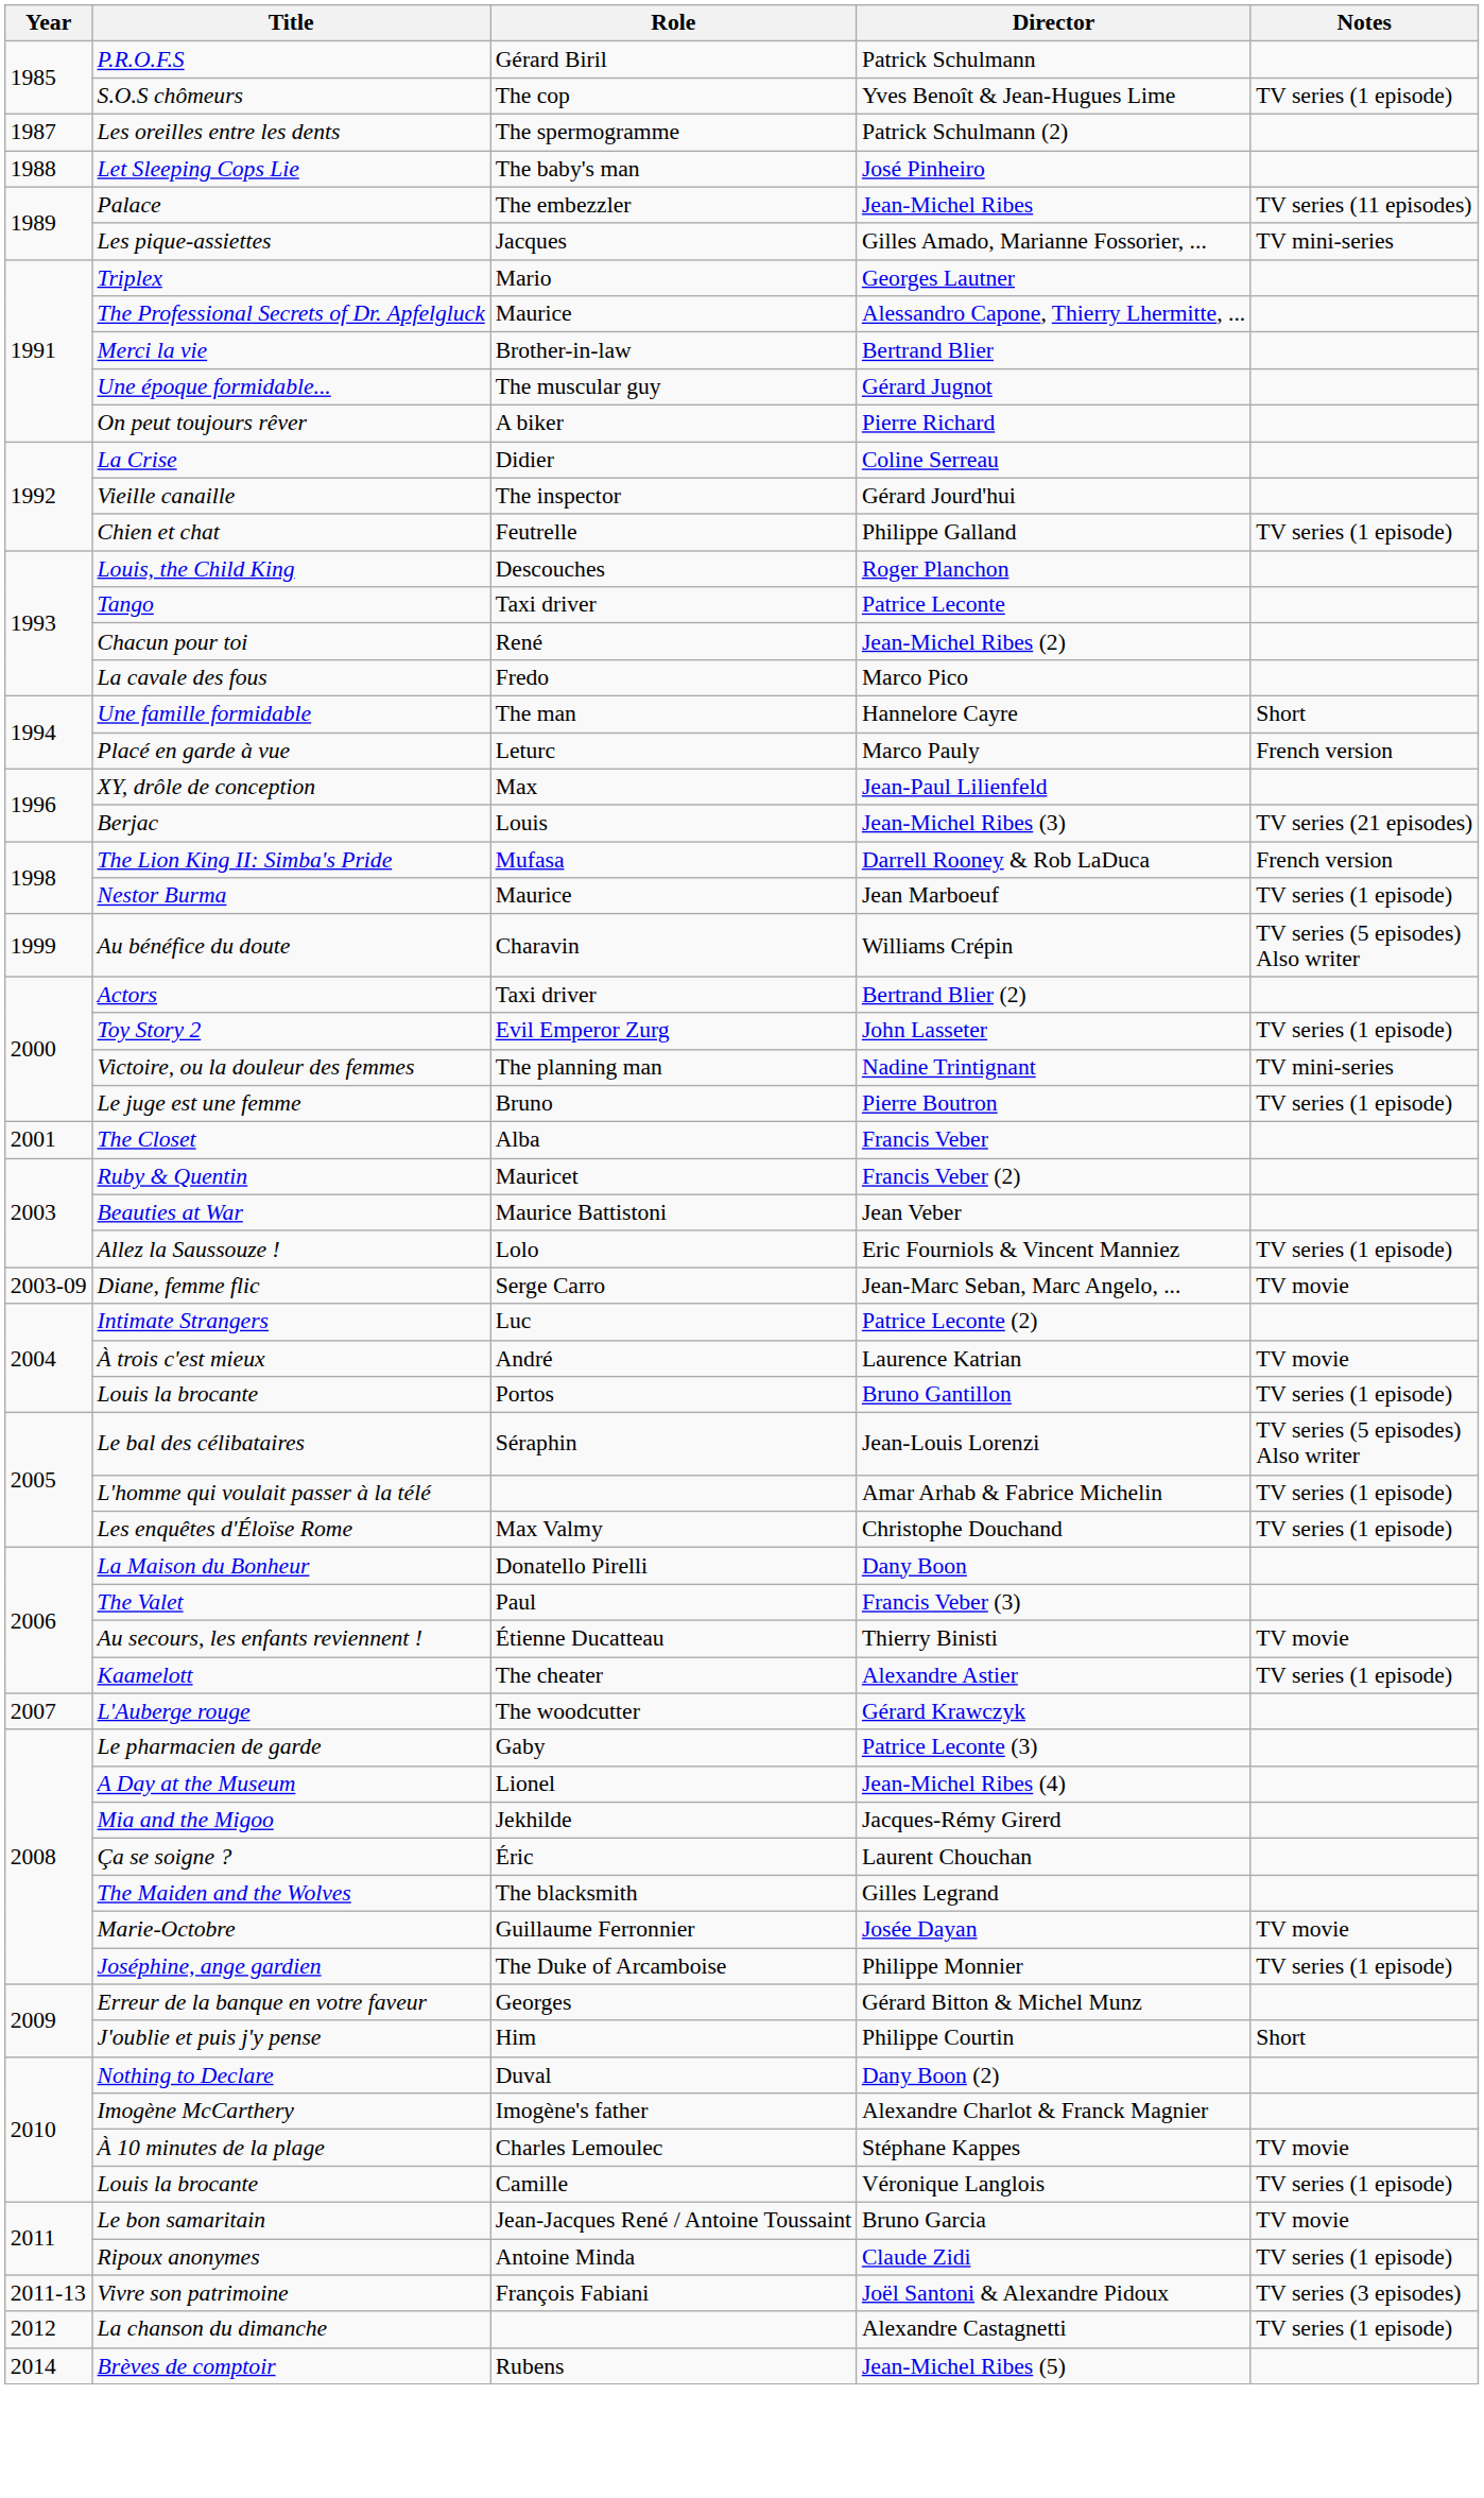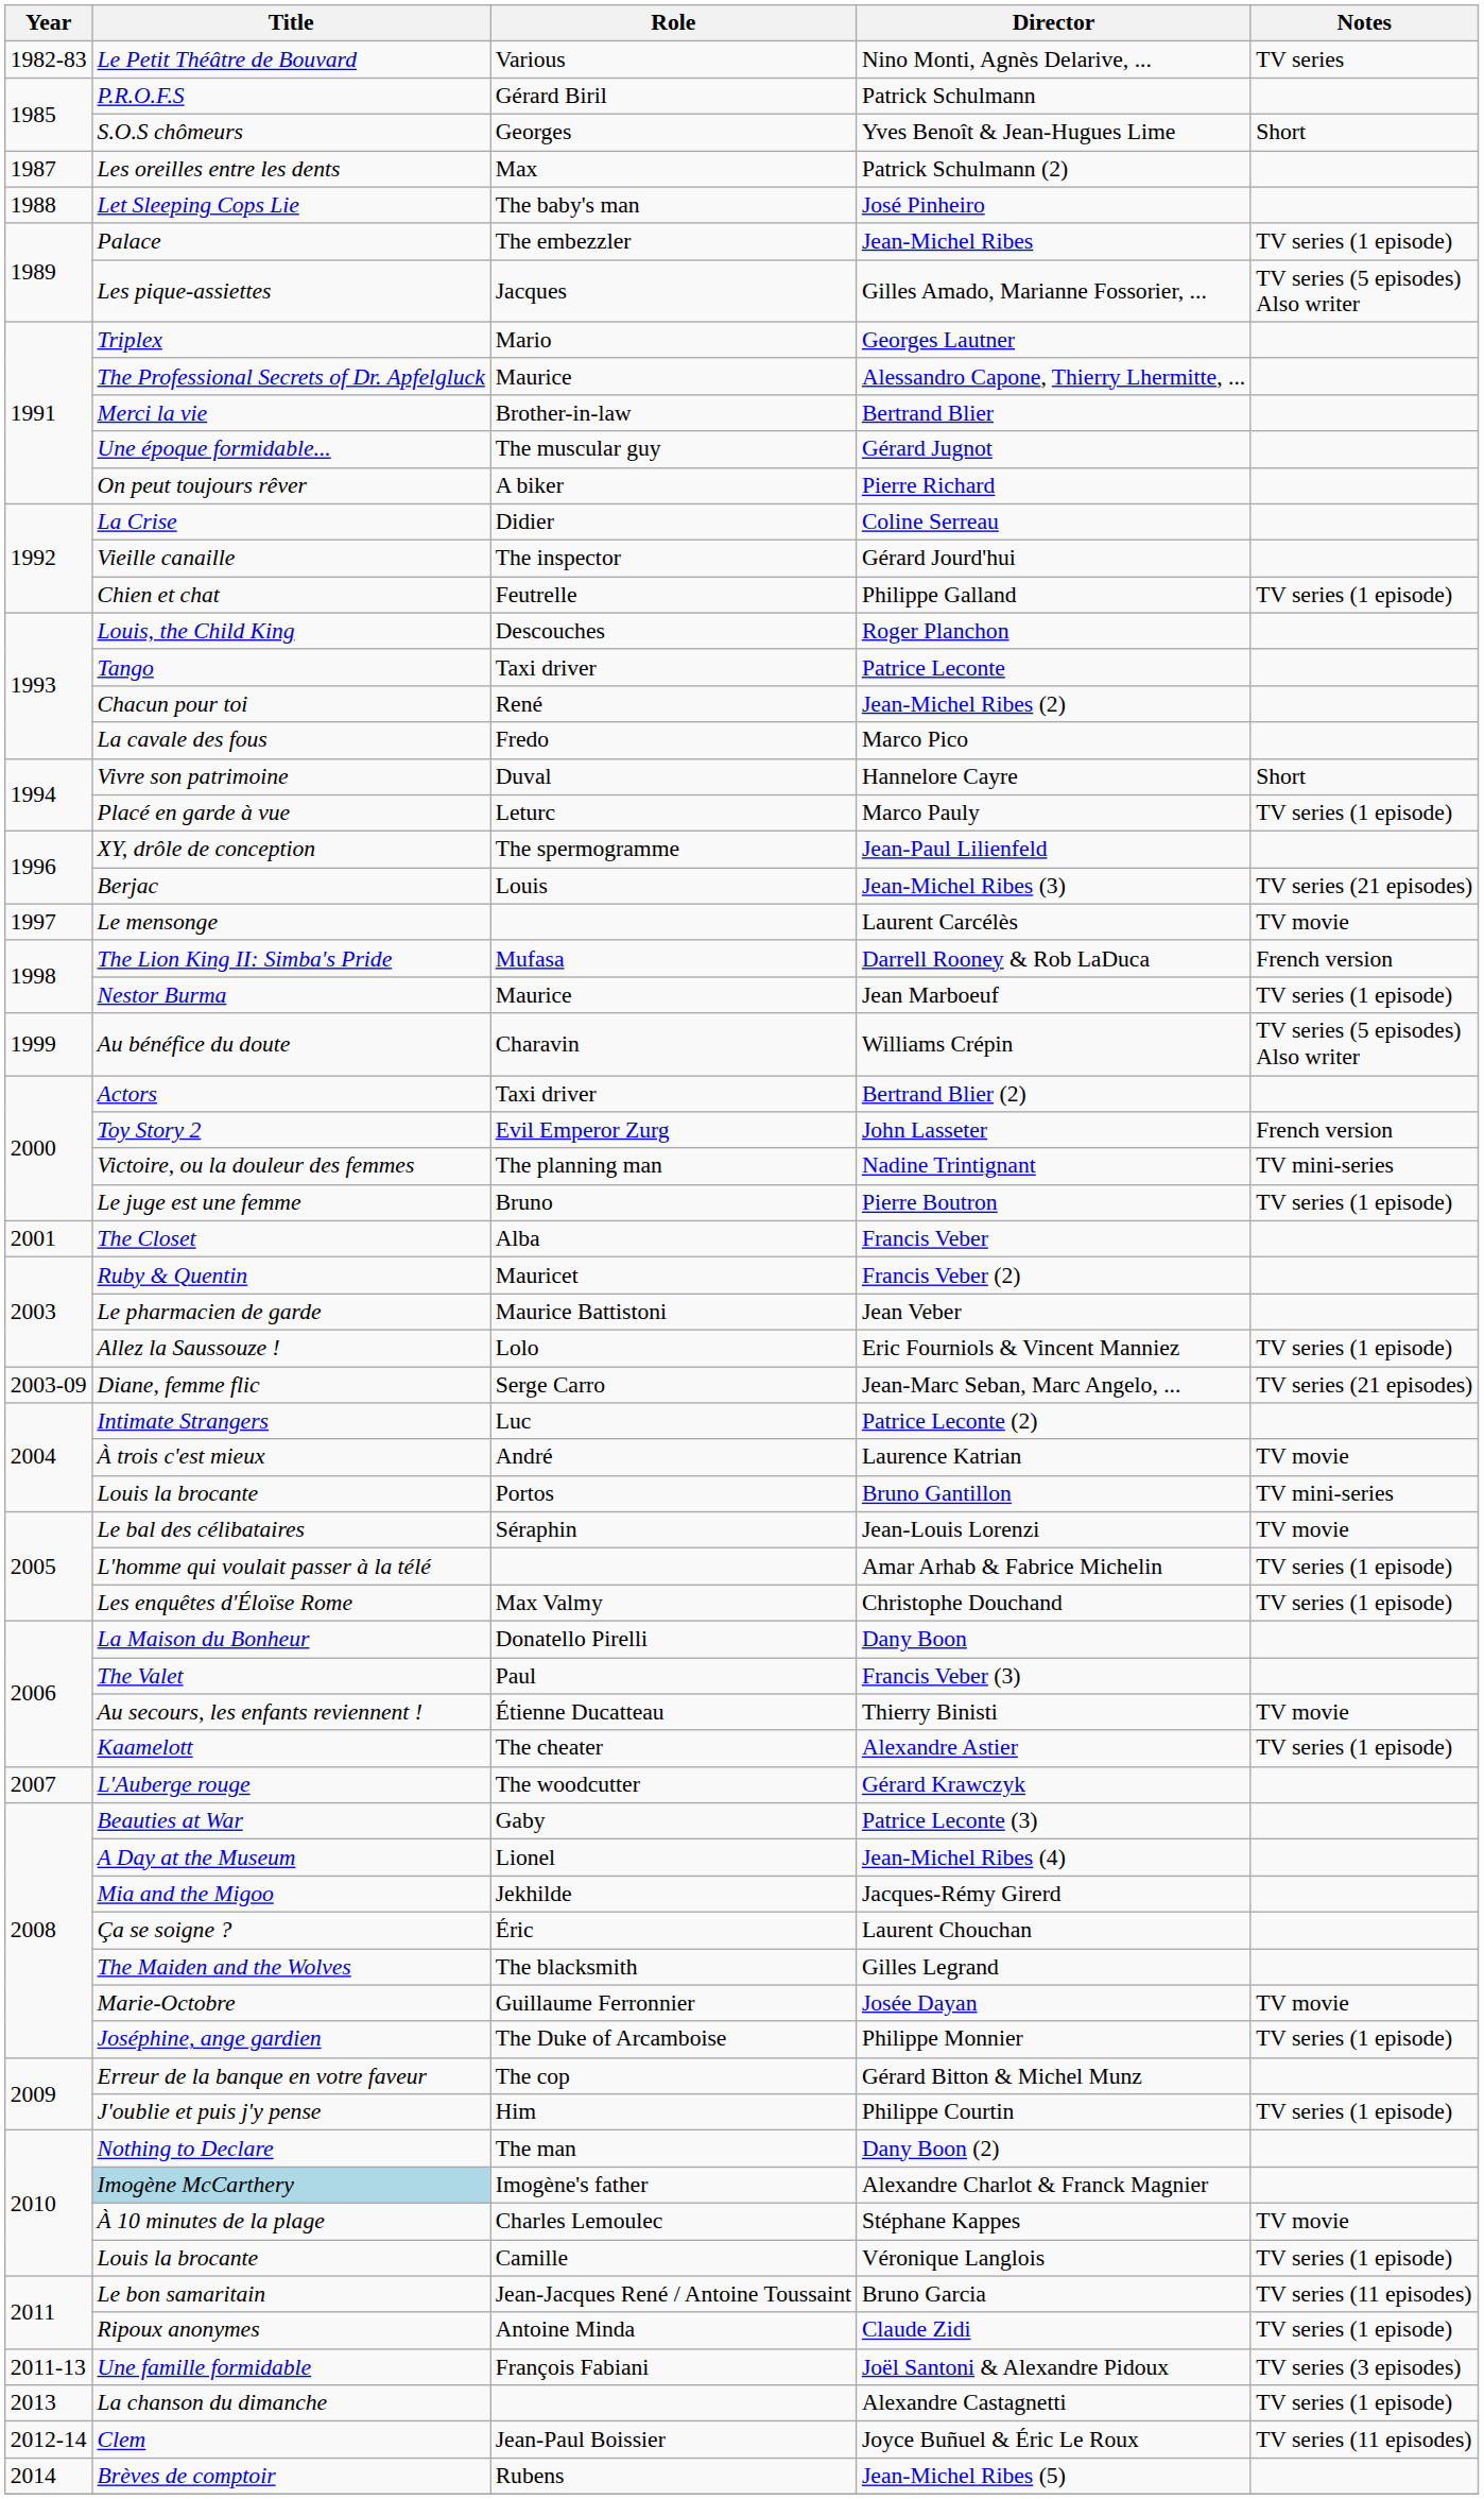+ row: 1982-83 | Le Petit Théâtre de Bouvard | Various | Nino Monti, Agnès Delarive, ... | TV series
Yves Benoît & Jean-Hugues Lime | Role: The cop -> Georges
Yves Benoît & Jean-Hugues Lime | Notes: TV series (1 episode) -> Short
Patrick Schulmann (2) | Role: The spermogramme -> Max
Jean-Michel Ribes | Notes: TV series (11 episodes) -> TV series (1 episode)
Gilles Amado, Marianne Fossorier, ... | Notes: TV mini-series -> TV series (5 episodes) Also writer
Hannelore Cayre | Title: Une famille formidable -> Vivre son patrimoine
Hannelore Cayre | Role: The man -> Duval
Marco Pauly | Notes: French version -> TV series (1 episode)
Jean-Paul Lilienfeld | Role: Max -> The spermogramme
+ row: 1997 | Le mensonge | Laurent Carcélès | TV movie
John Lasseter | Notes: TV series (1 episode) -> French version
Jean Veber | Title: Beauties at War -> Le pharmacien de garde
Jean-Marc Seban, Marc Angelo, ... | Notes: TV movie -> TV series (21 episodes)
Bruno Gantillon | Notes: TV series (1 episode) -> TV mini-series
Jean-Louis Lorenzi | Notes: TV series (5 episodes) Also writer -> TV movie
Patrice Leconte (3) | Title: Le pharmacien de garde -> Beauties at War
Gérard Bitton & Michel Munz | Role: Georges -> The cop
Philippe Courtin | Notes: Short -> TV series (1 episode)
Dany Boon (2) | Role: Duval -> The man
Alexandre Charlot & Franck Magnier | Title: no background -> lightblue background
Bruno Garcia | Notes: TV movie -> TV series (11 episodes)
Joël Santoni & Alexandre Pidoux | Title: Vivre son patrimoine -> Une famille formidable
Alexandre Castagnetti | Year: 2012 -> 2013
+ row: 2012-14 | Clem | Jean-Paul Boissier | Joyce Buñuel & Éric Le Roux | TV series (11 episodes)
